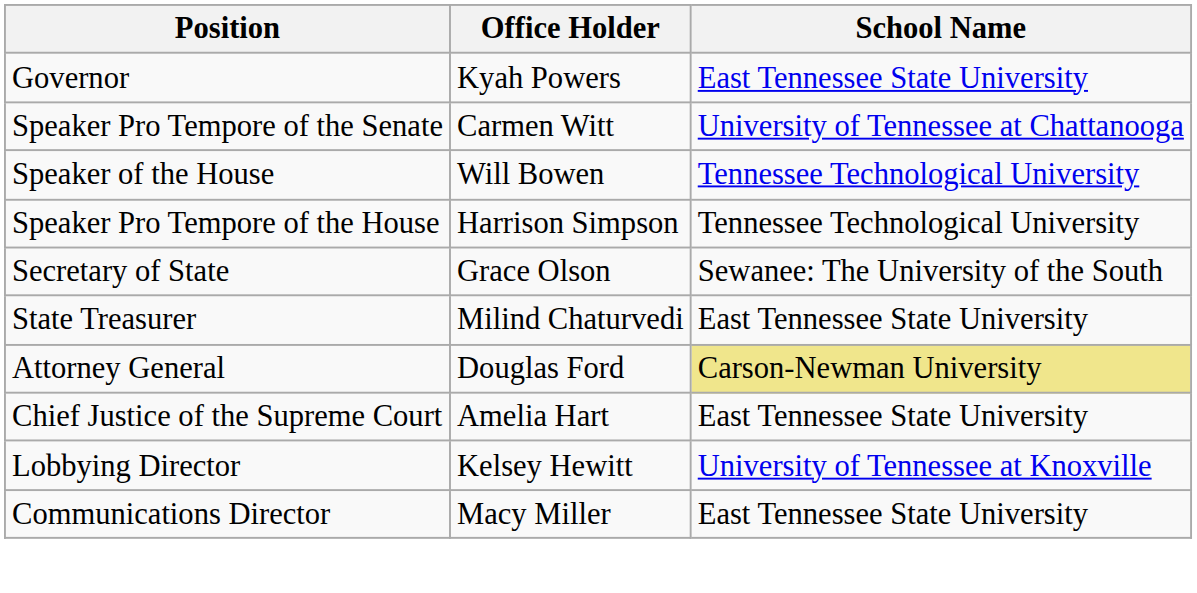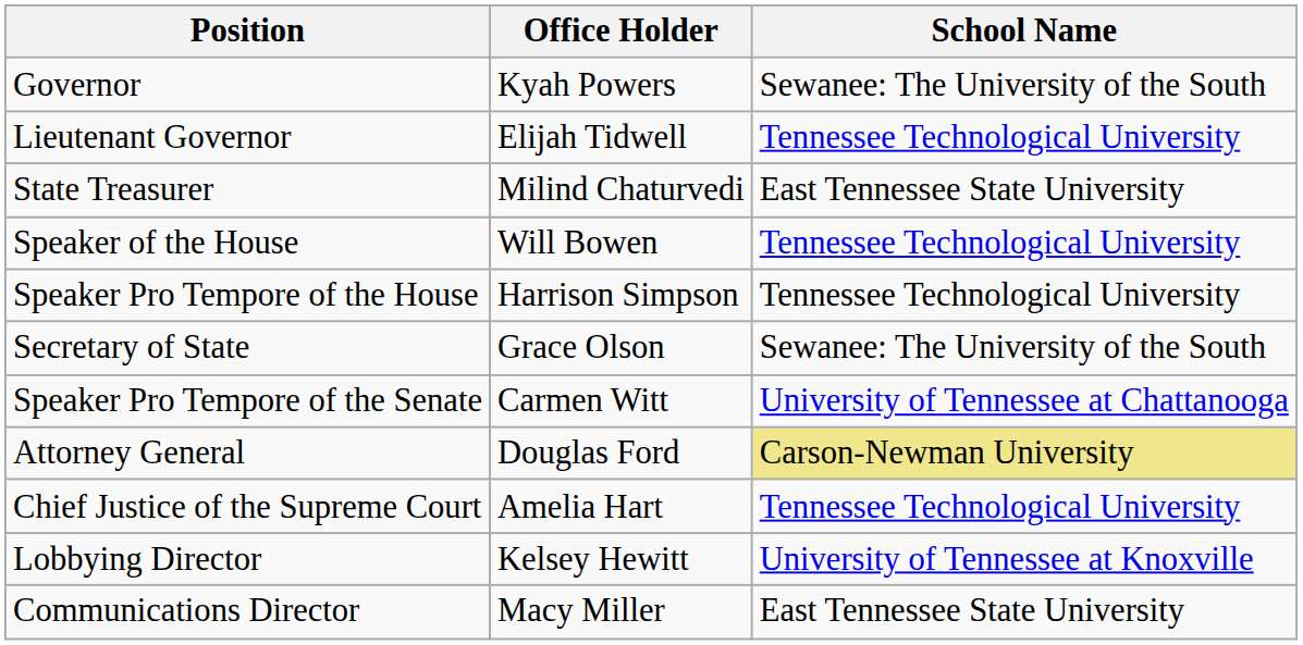Governor | School Name: East Tennessee State University -> Sewanee: The University of the South
+ row: Lieutenant Governor | Elijah Tidwell | Tennessee Technological University
rows swapped: Speaker Pro Tempore of the Senate <-> State Treasurer
Chief Justice of the Supreme Court | School Name: East Tennessee State University -> Tennessee Technological University
